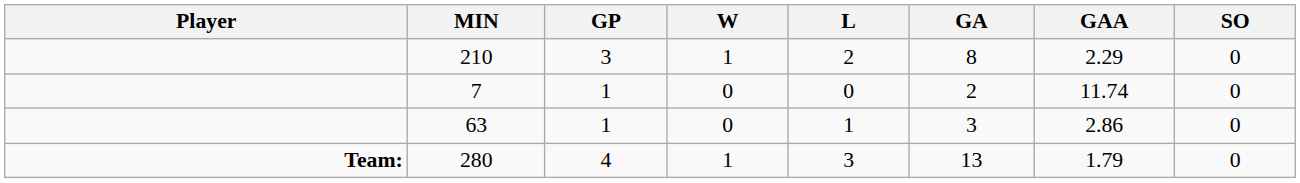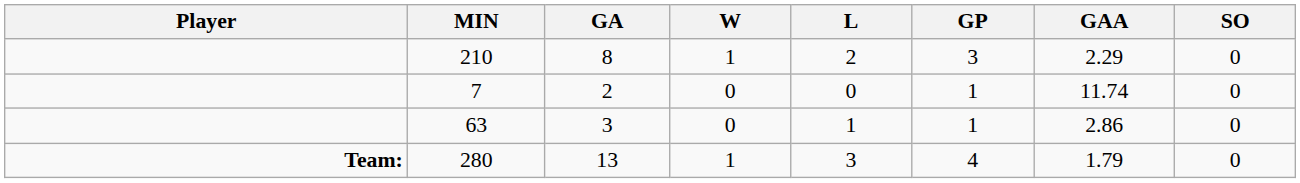columns swapped: GP <-> GA
